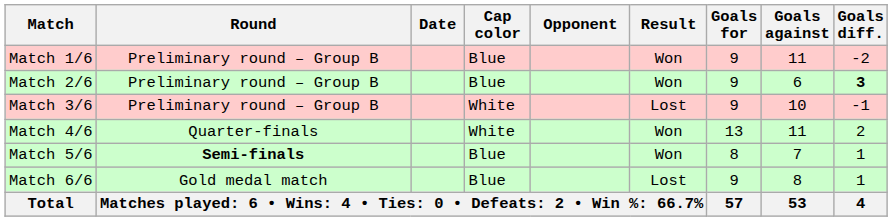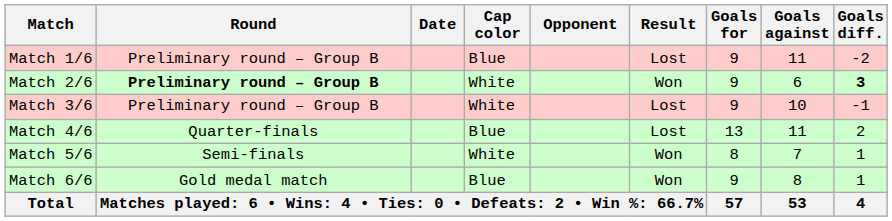Match 1/6 | Result: Won -> Lost
Match 2/6 | Round: normal -> bold
Match 2/6 | Cap color: Blue -> White
Match 4/6 | Cap color: White -> Blue
Match 4/6 | Result: Won -> Lost
Match 5/6 | Round: bold -> normal
Match 5/6 | Cap color: Blue -> White
Match 6/6 | Result: Lost -> Won
